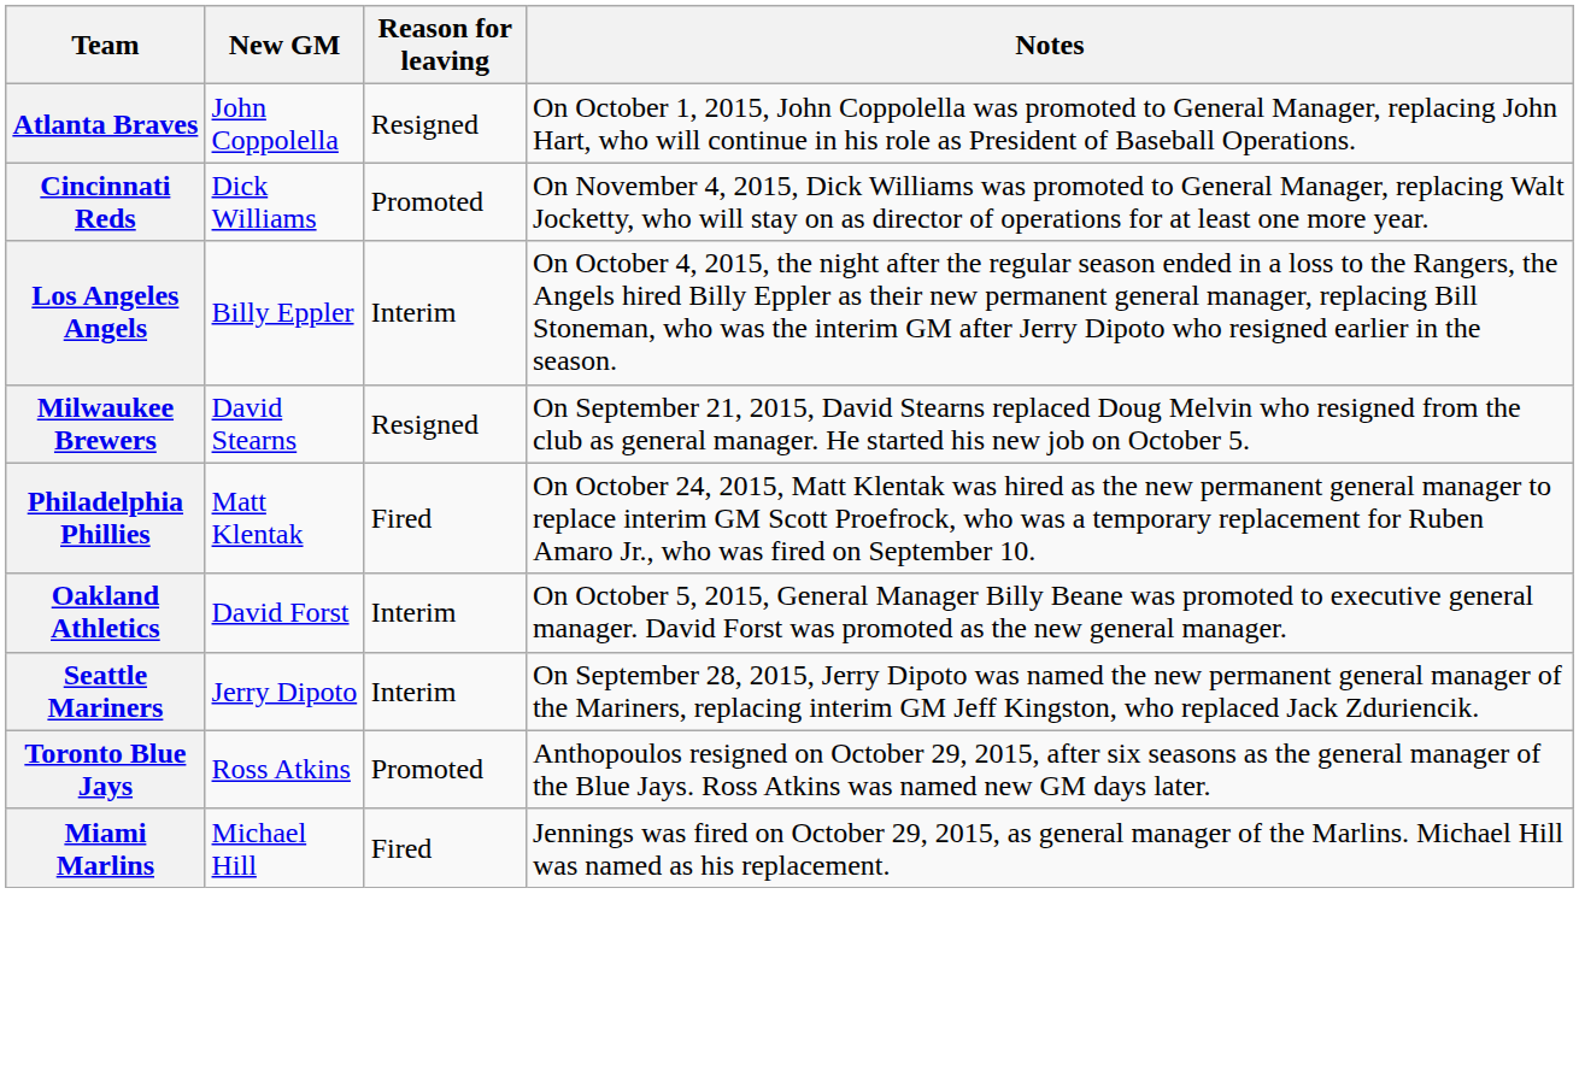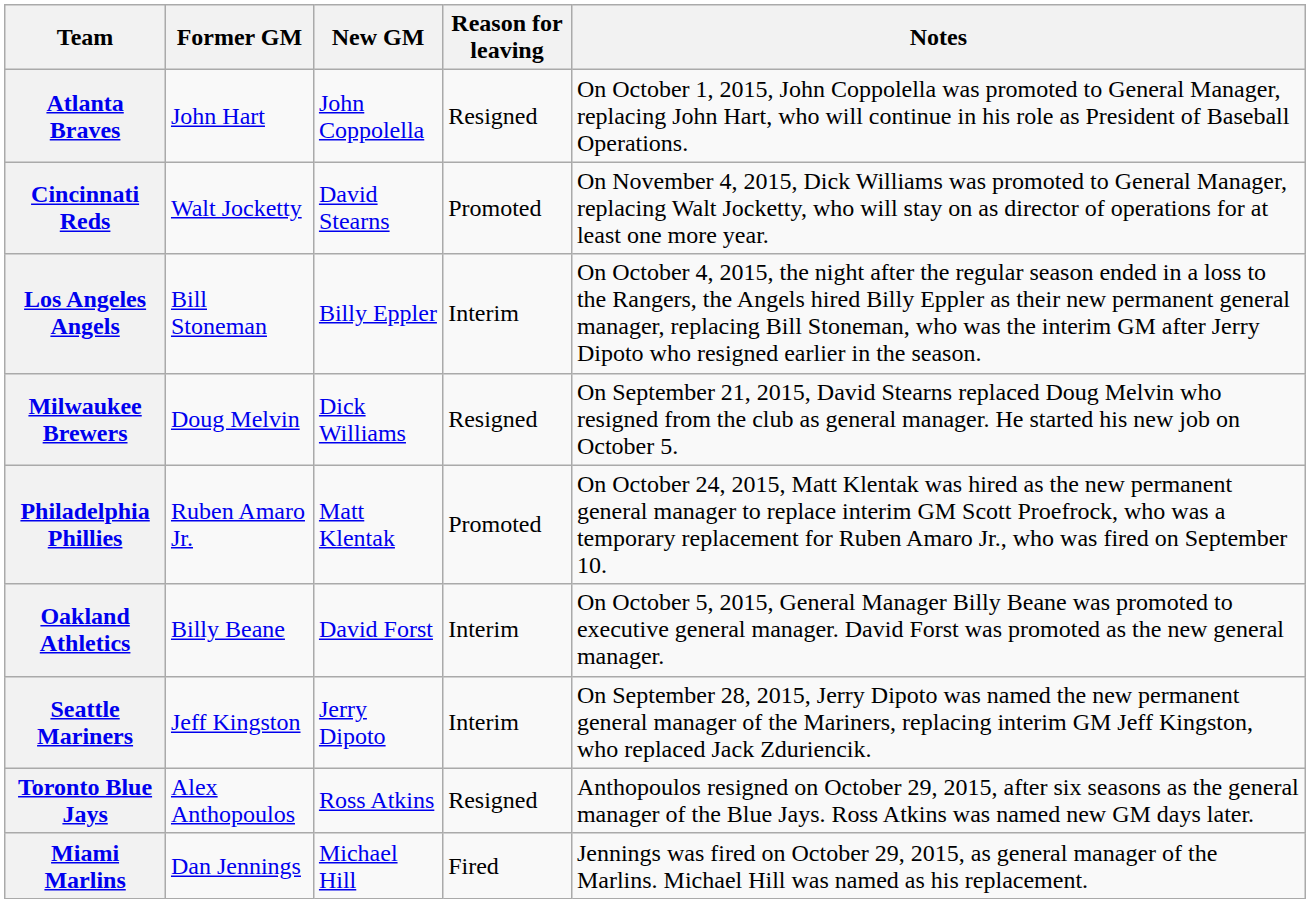+ column: Former GM | John Hart | Walt Jocketty | Bill Stoneman | Doug Melvin | Ruben Amaro Jr. | Billy Beane | Jeff Kingston | Alex Anthopoulos | Dan Jennings
Cincinnati Reds | New GM: Dick Williams -> David Stearns
Milwaukee Brewers | New GM: David Stearns -> Dick Williams
Philadelphia Phillies | Reason for leaving: Fired -> Promoted
Toronto Blue Jays | Reason for leaving: Promoted -> Resigned
